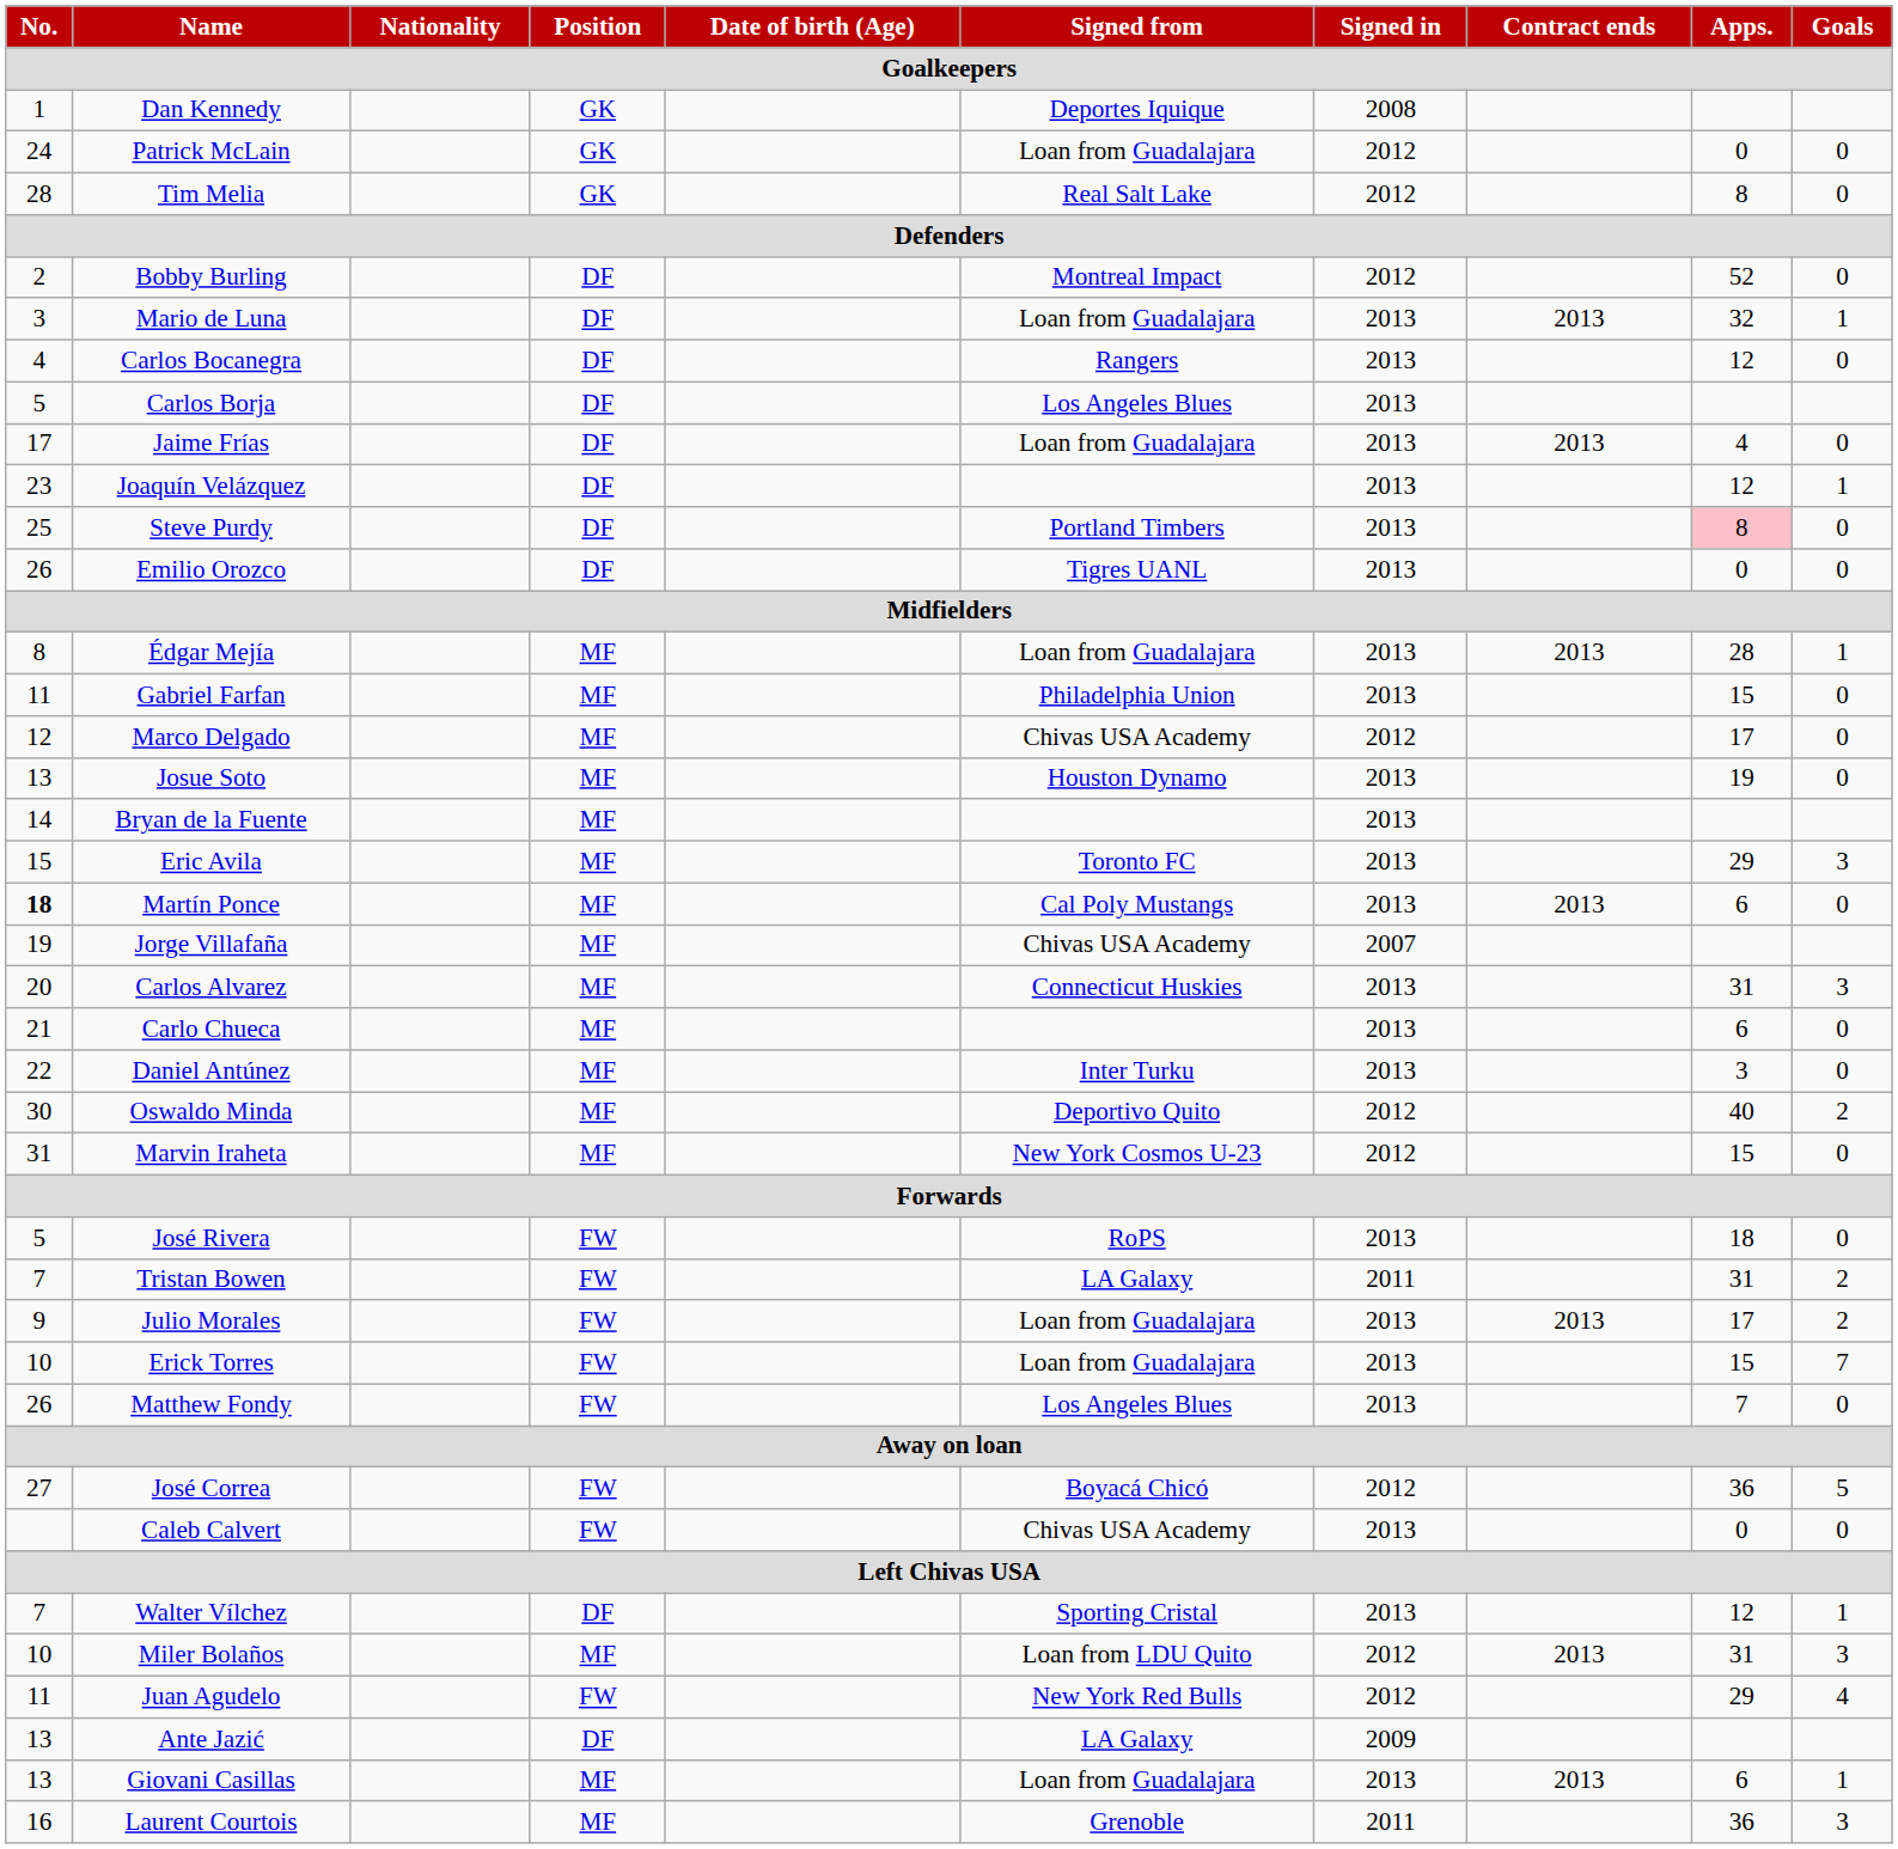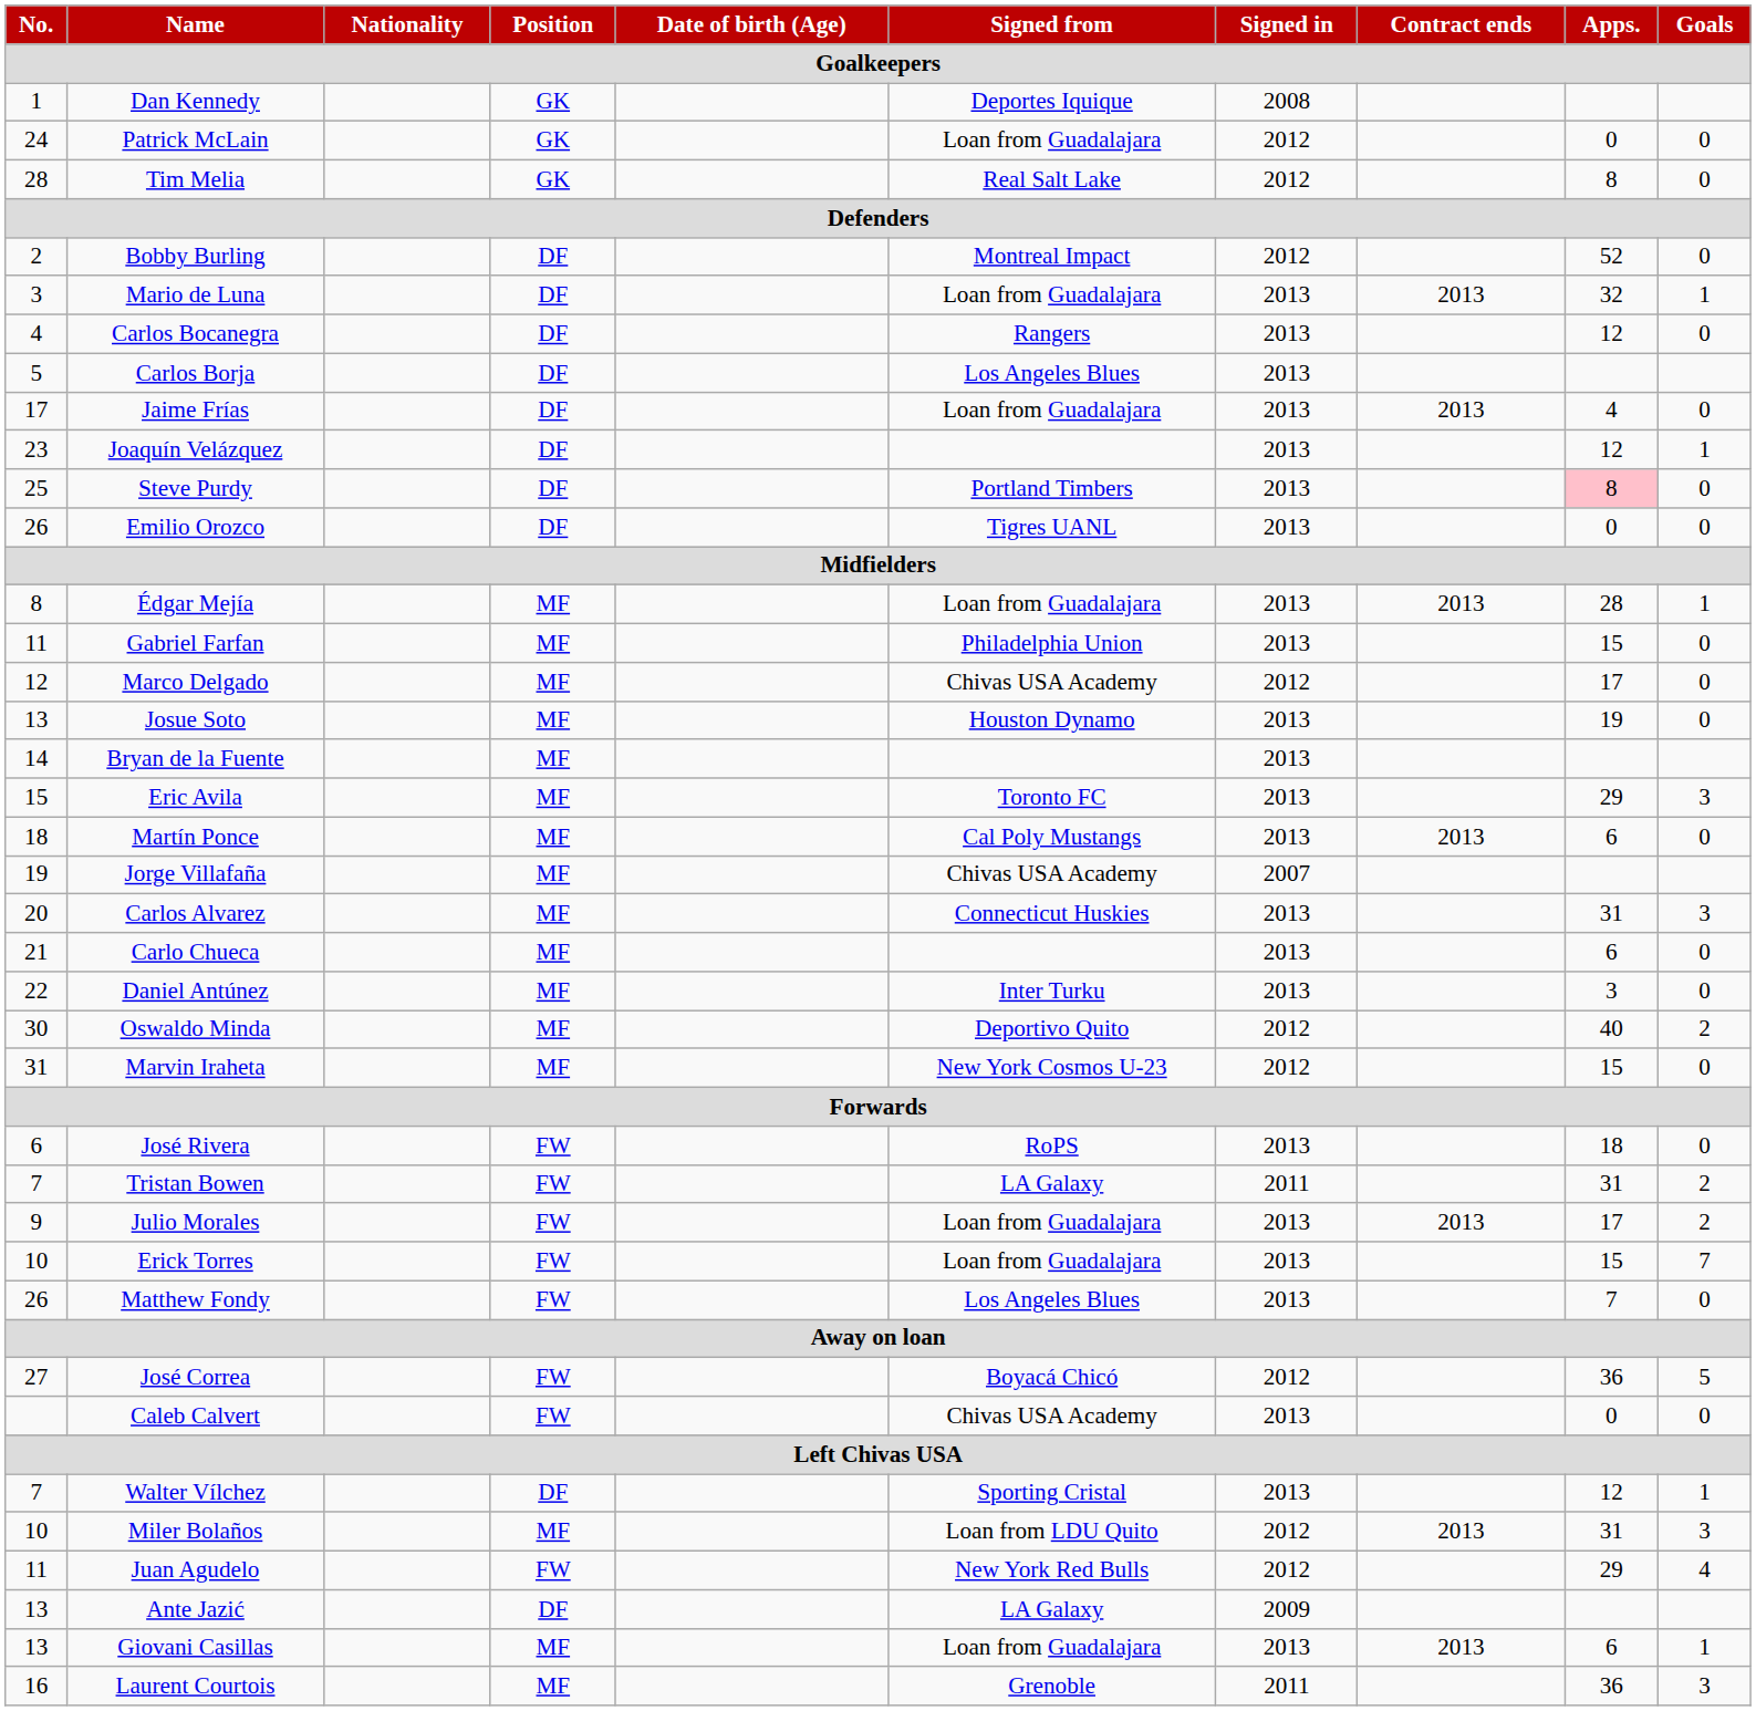Martín Ponce | No.: bold -> normal
José Rivera | No.: 5 -> 6
